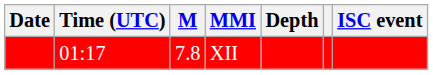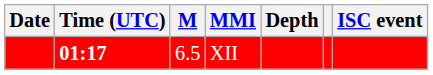XII | Time (UTC): normal -> bold
XII | M: 7.8 -> 6.5
